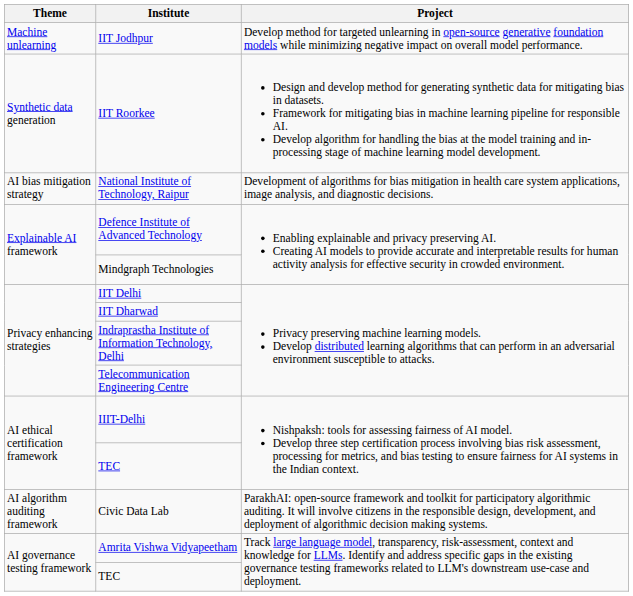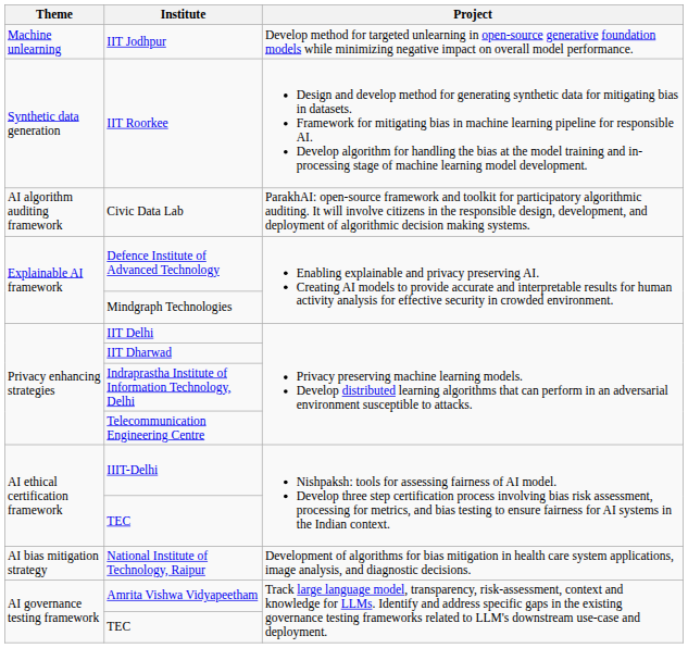rows swapped: National Institute of Technology, Raipur <-> Civic Data Lab
